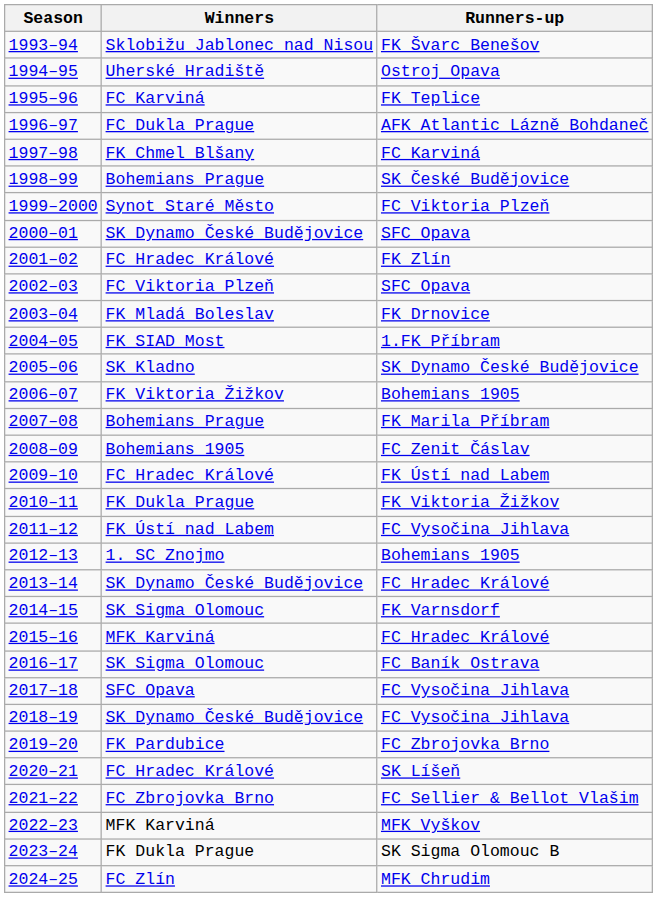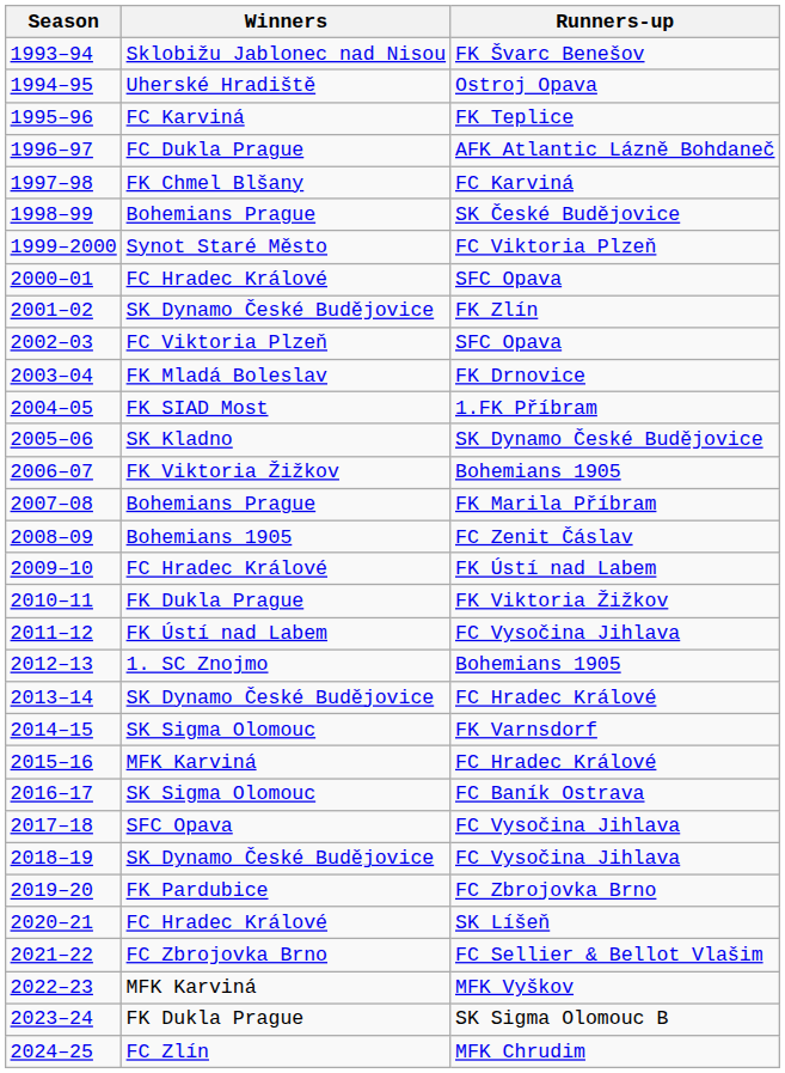2000–01 | Winners: SK Dynamo České Budějovice -> FC Hradec Králové
2001–02 | Winners: FC Hradec Králové -> SK Dynamo České Budějovice
